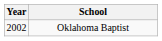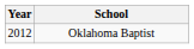Oklahoma Baptist | Year: 2002 -> 2012
